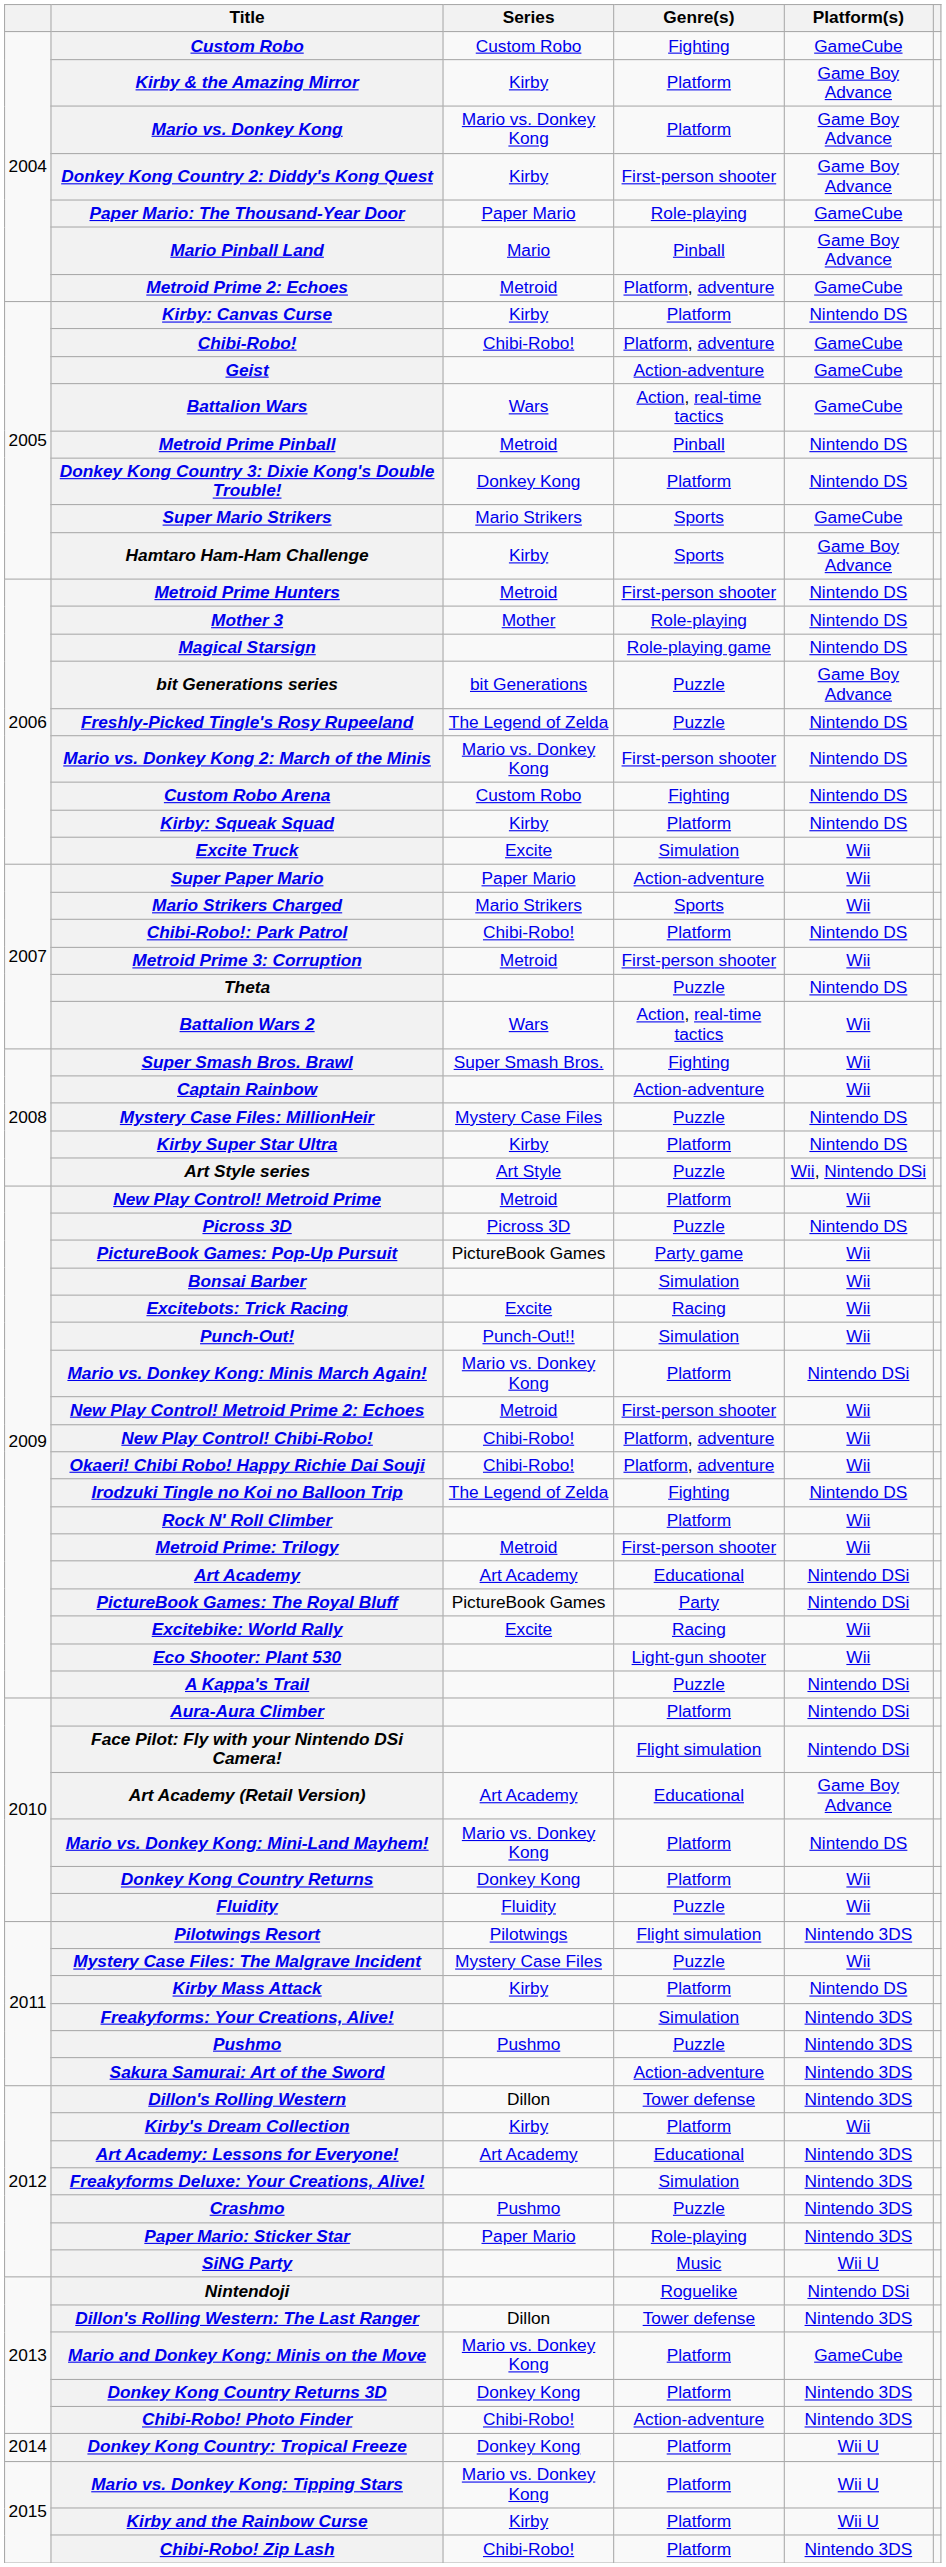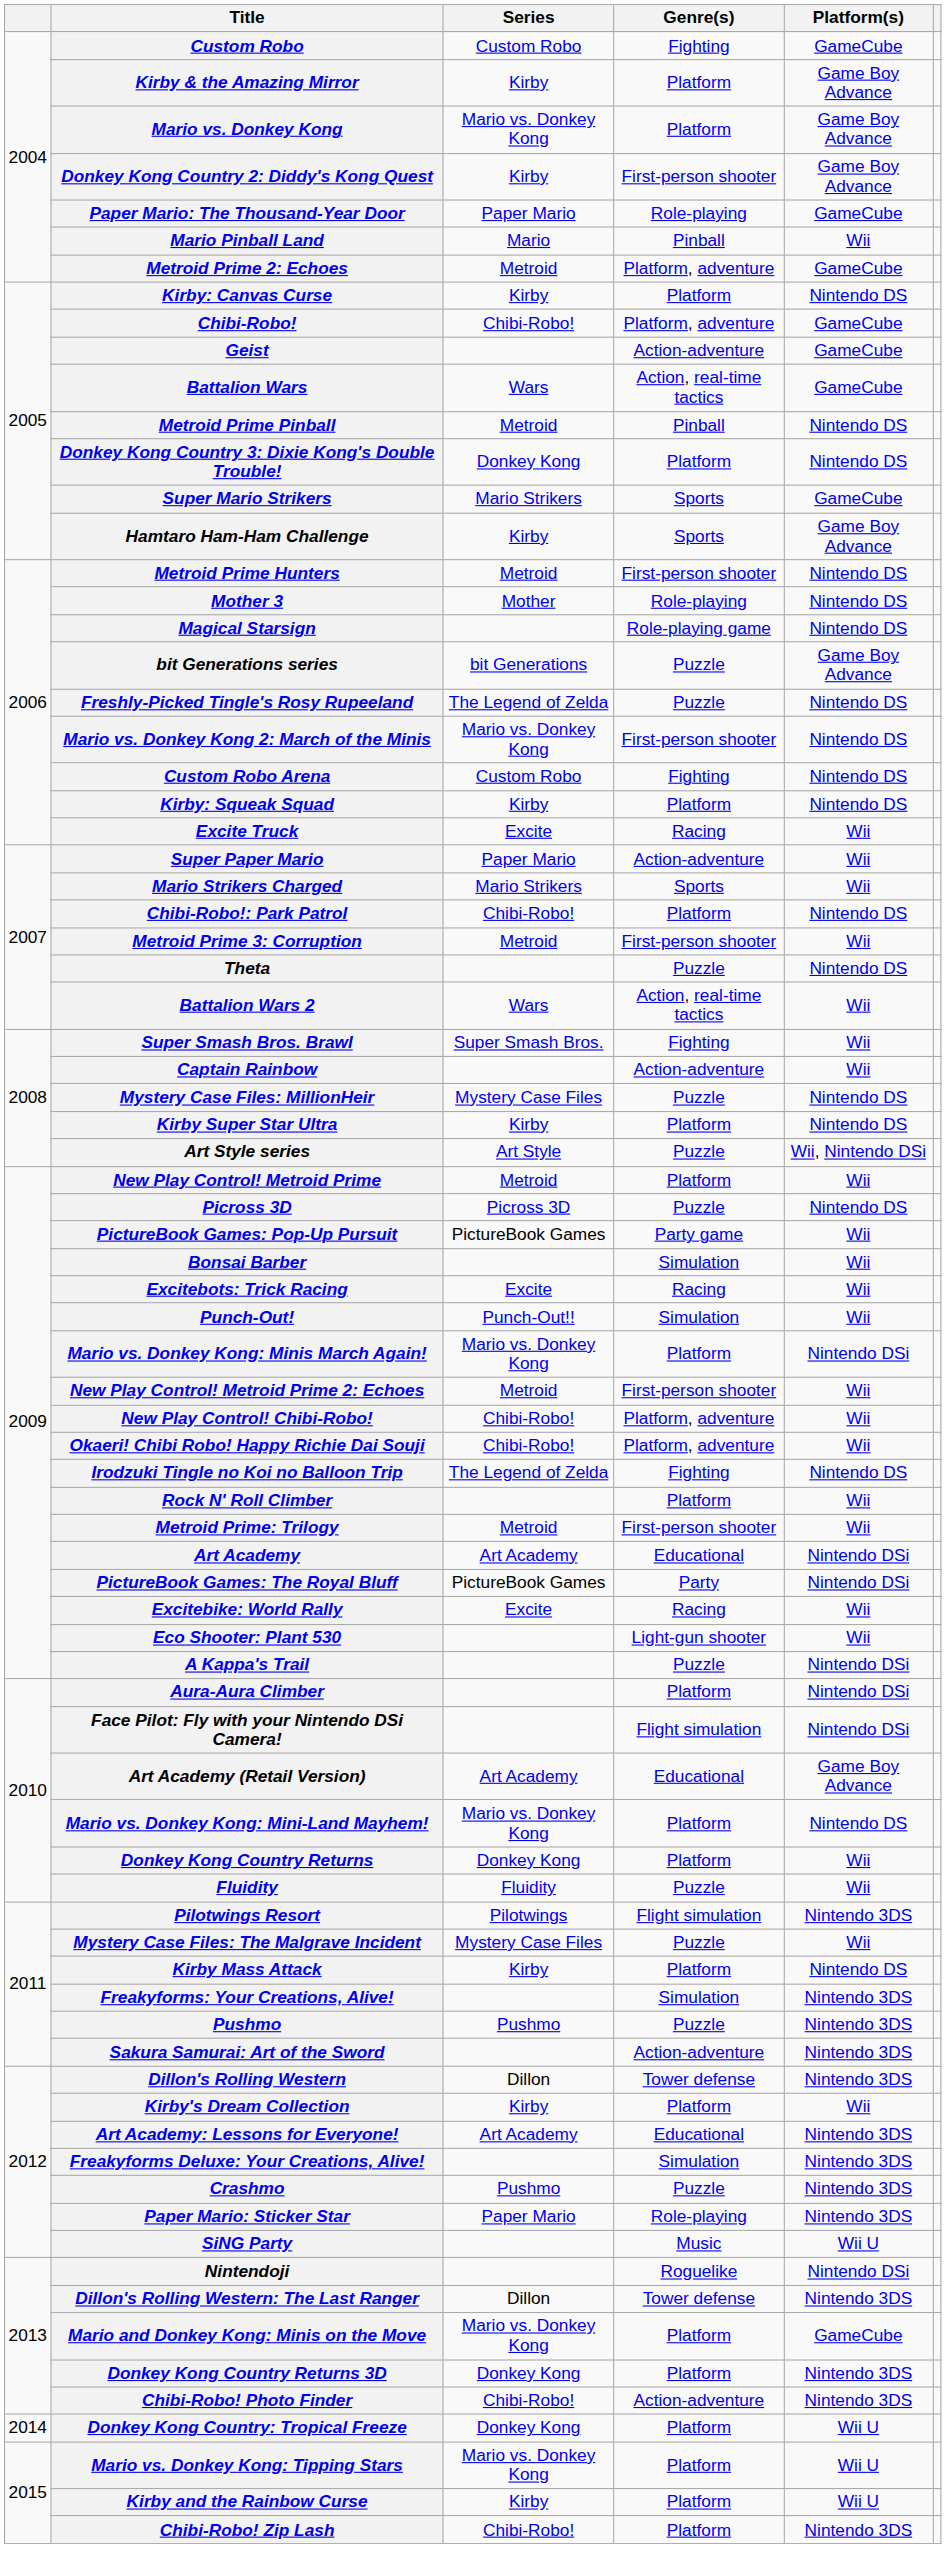Mario Pinball Land | Platform(s): Game Boy Advance -> Wii
Excite Truck | Genre(s): Simulation -> Racing
